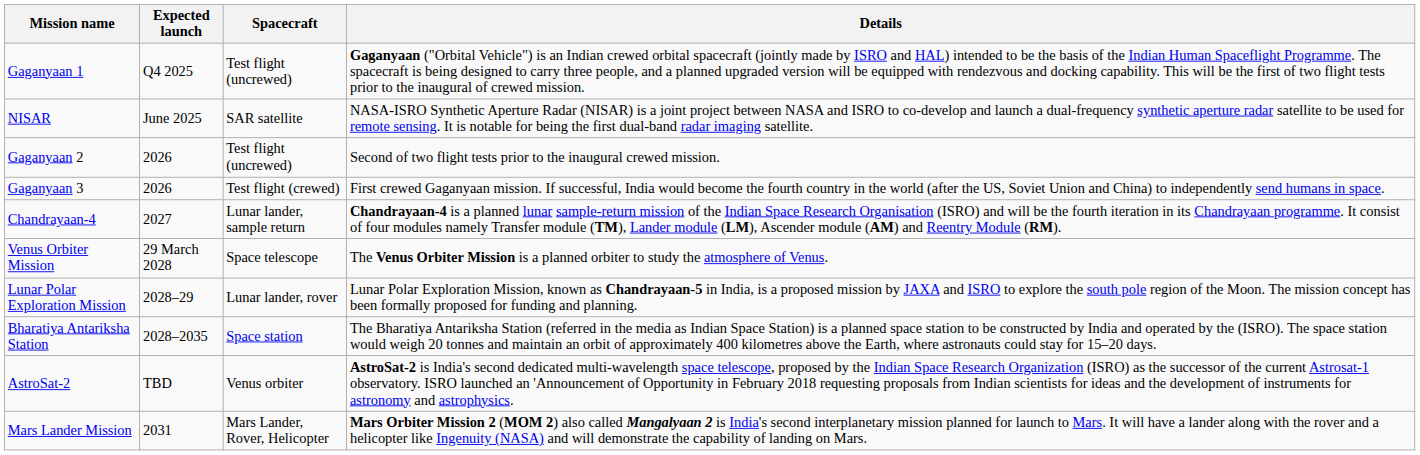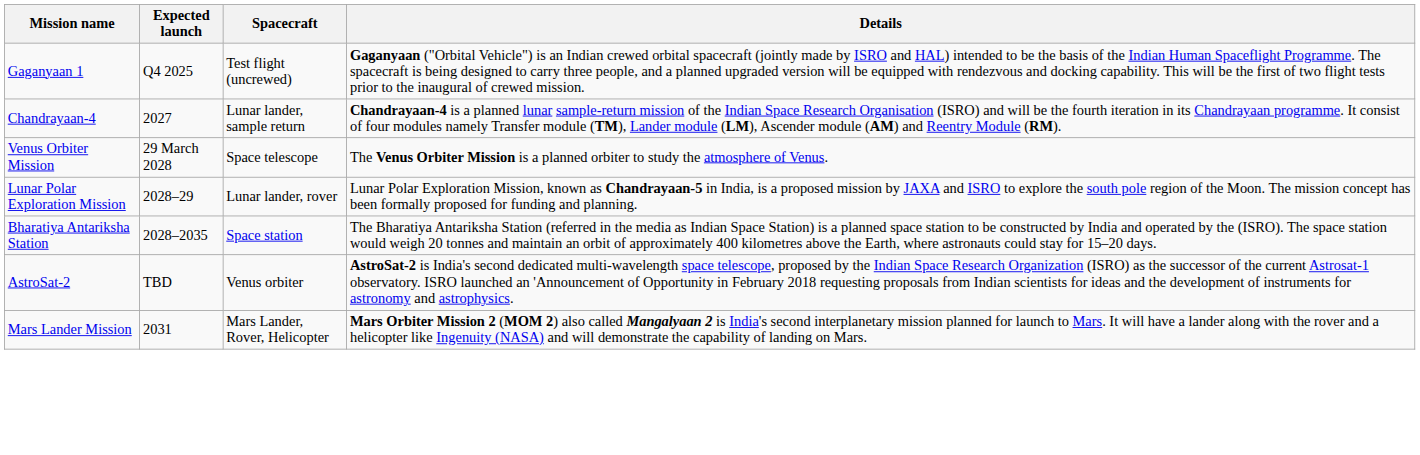- row: NISAR | June 2025 | SAR satellite | NASA-ISRO Synthetic Aperture Radar (NISAR) is a joint project between NASA and ISRO to co-develop and launch a dual-frequency synthetic aperture radar satellite to be used for remote sensing. It is notable for being the first dual-band radar imaging satellite.
- row: Gaganyaan 2 | 2026 | Test flight (uncrewed) | Second of two flight tests prior to the inaugural crewed mission.
- row: Gaganyaan 3 | 2026 | Test flight (crewed) | First crewed Gaganyaan mission. If successful, India would become the fourth country in the world (after the US, Soviet Union and China) to independently send humans in space.
